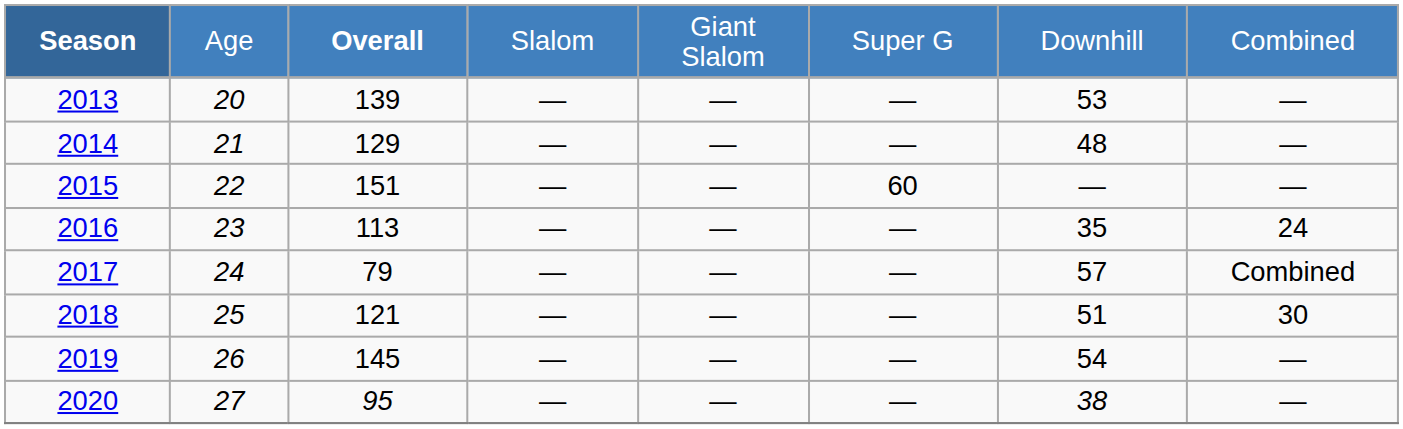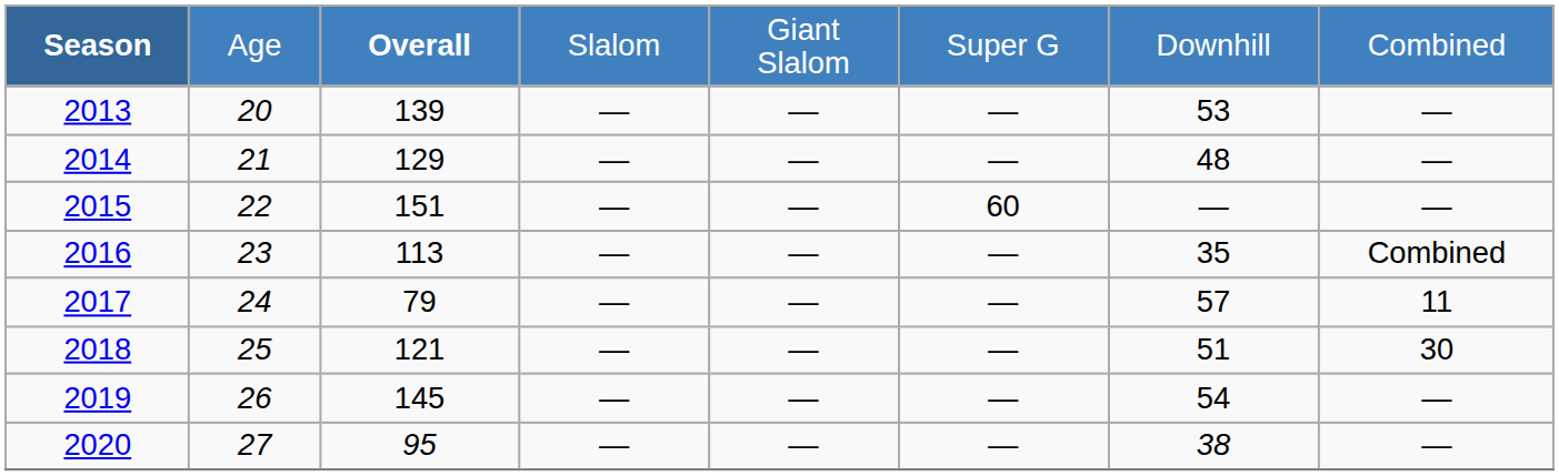2016 | column 8: 24 -> Combined
2017 | column 8: Combined -> 11
